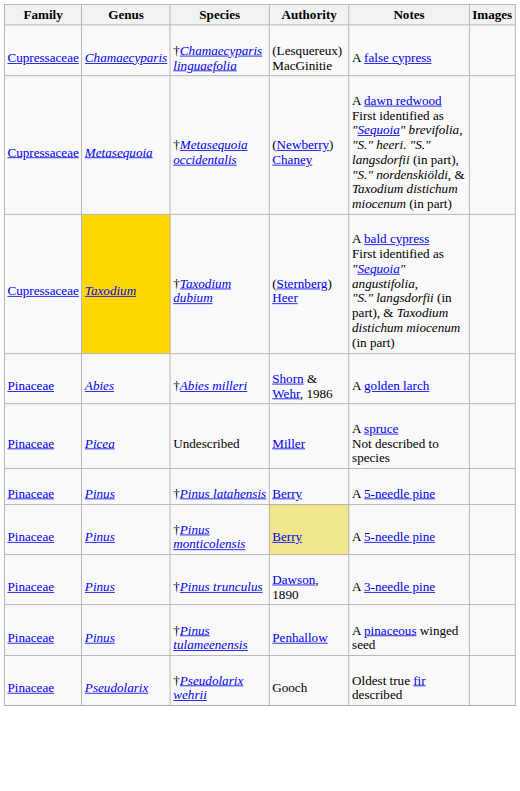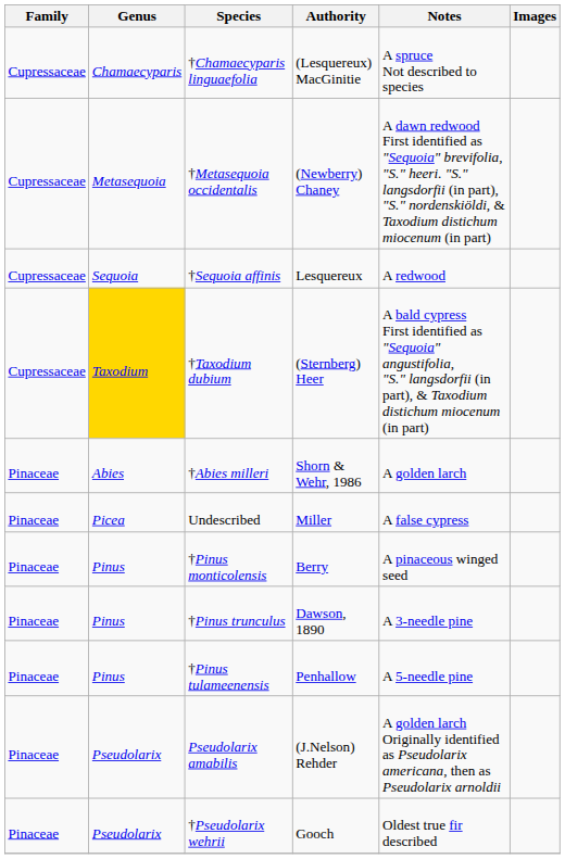†Chamaecyparis linguaefolia | Notes: A false cypress -> A spruce Not described to species
+ row: Cupressaceae | Sequoia | †Sequoia affinis | Lesquereux | A redwood
Undescribed | Notes: A spruce Not described to species -> A false cypress
- row: Pinaceae | Pinus | †Pinus latahensis | Berry | A 5-needle pine
†Pinus monticolensis | Authority: khaki background -> no background
†Pinus monticolensis | Notes: A 5-needle pine -> A pinaceous winged seed
†Pinus tulameenensis | Notes: A pinaceous winged seed -> A 5-needle pine
+ row: Pinaceae | Pseudolarix | Pseudolarix amabilis | (J.Nelson) Rehder | A golden larch Originally identified as Pseudolarix americana, then as Pseudolarix arnoldii
